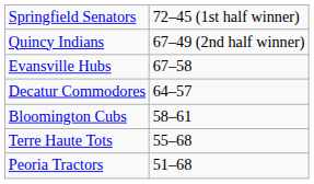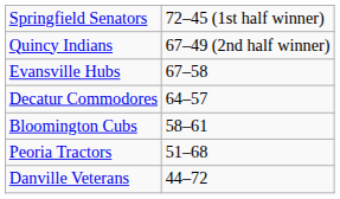- row: Terre Haute Tots | 55–68
+ row: Danville Veterans | 44–72
